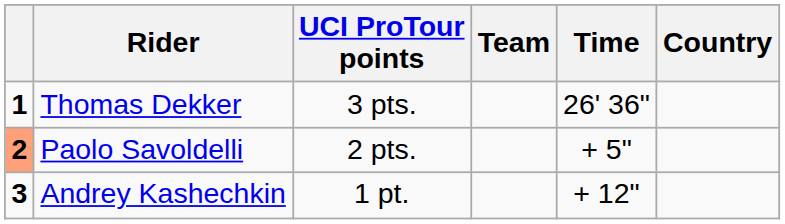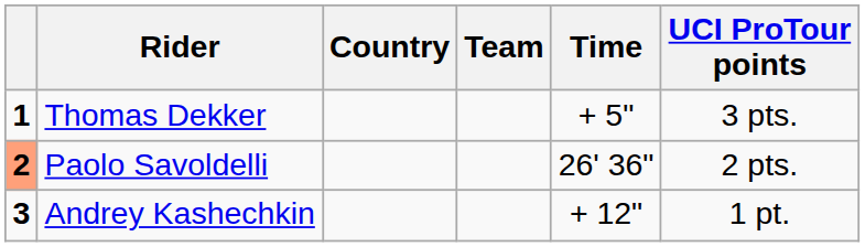columns swapped: Country <-> UCI ProTour points
Thomas Dekker | Time: 26' 36" -> + 5"
Paolo Savoldelli | Time: + 5" -> 26' 36"
